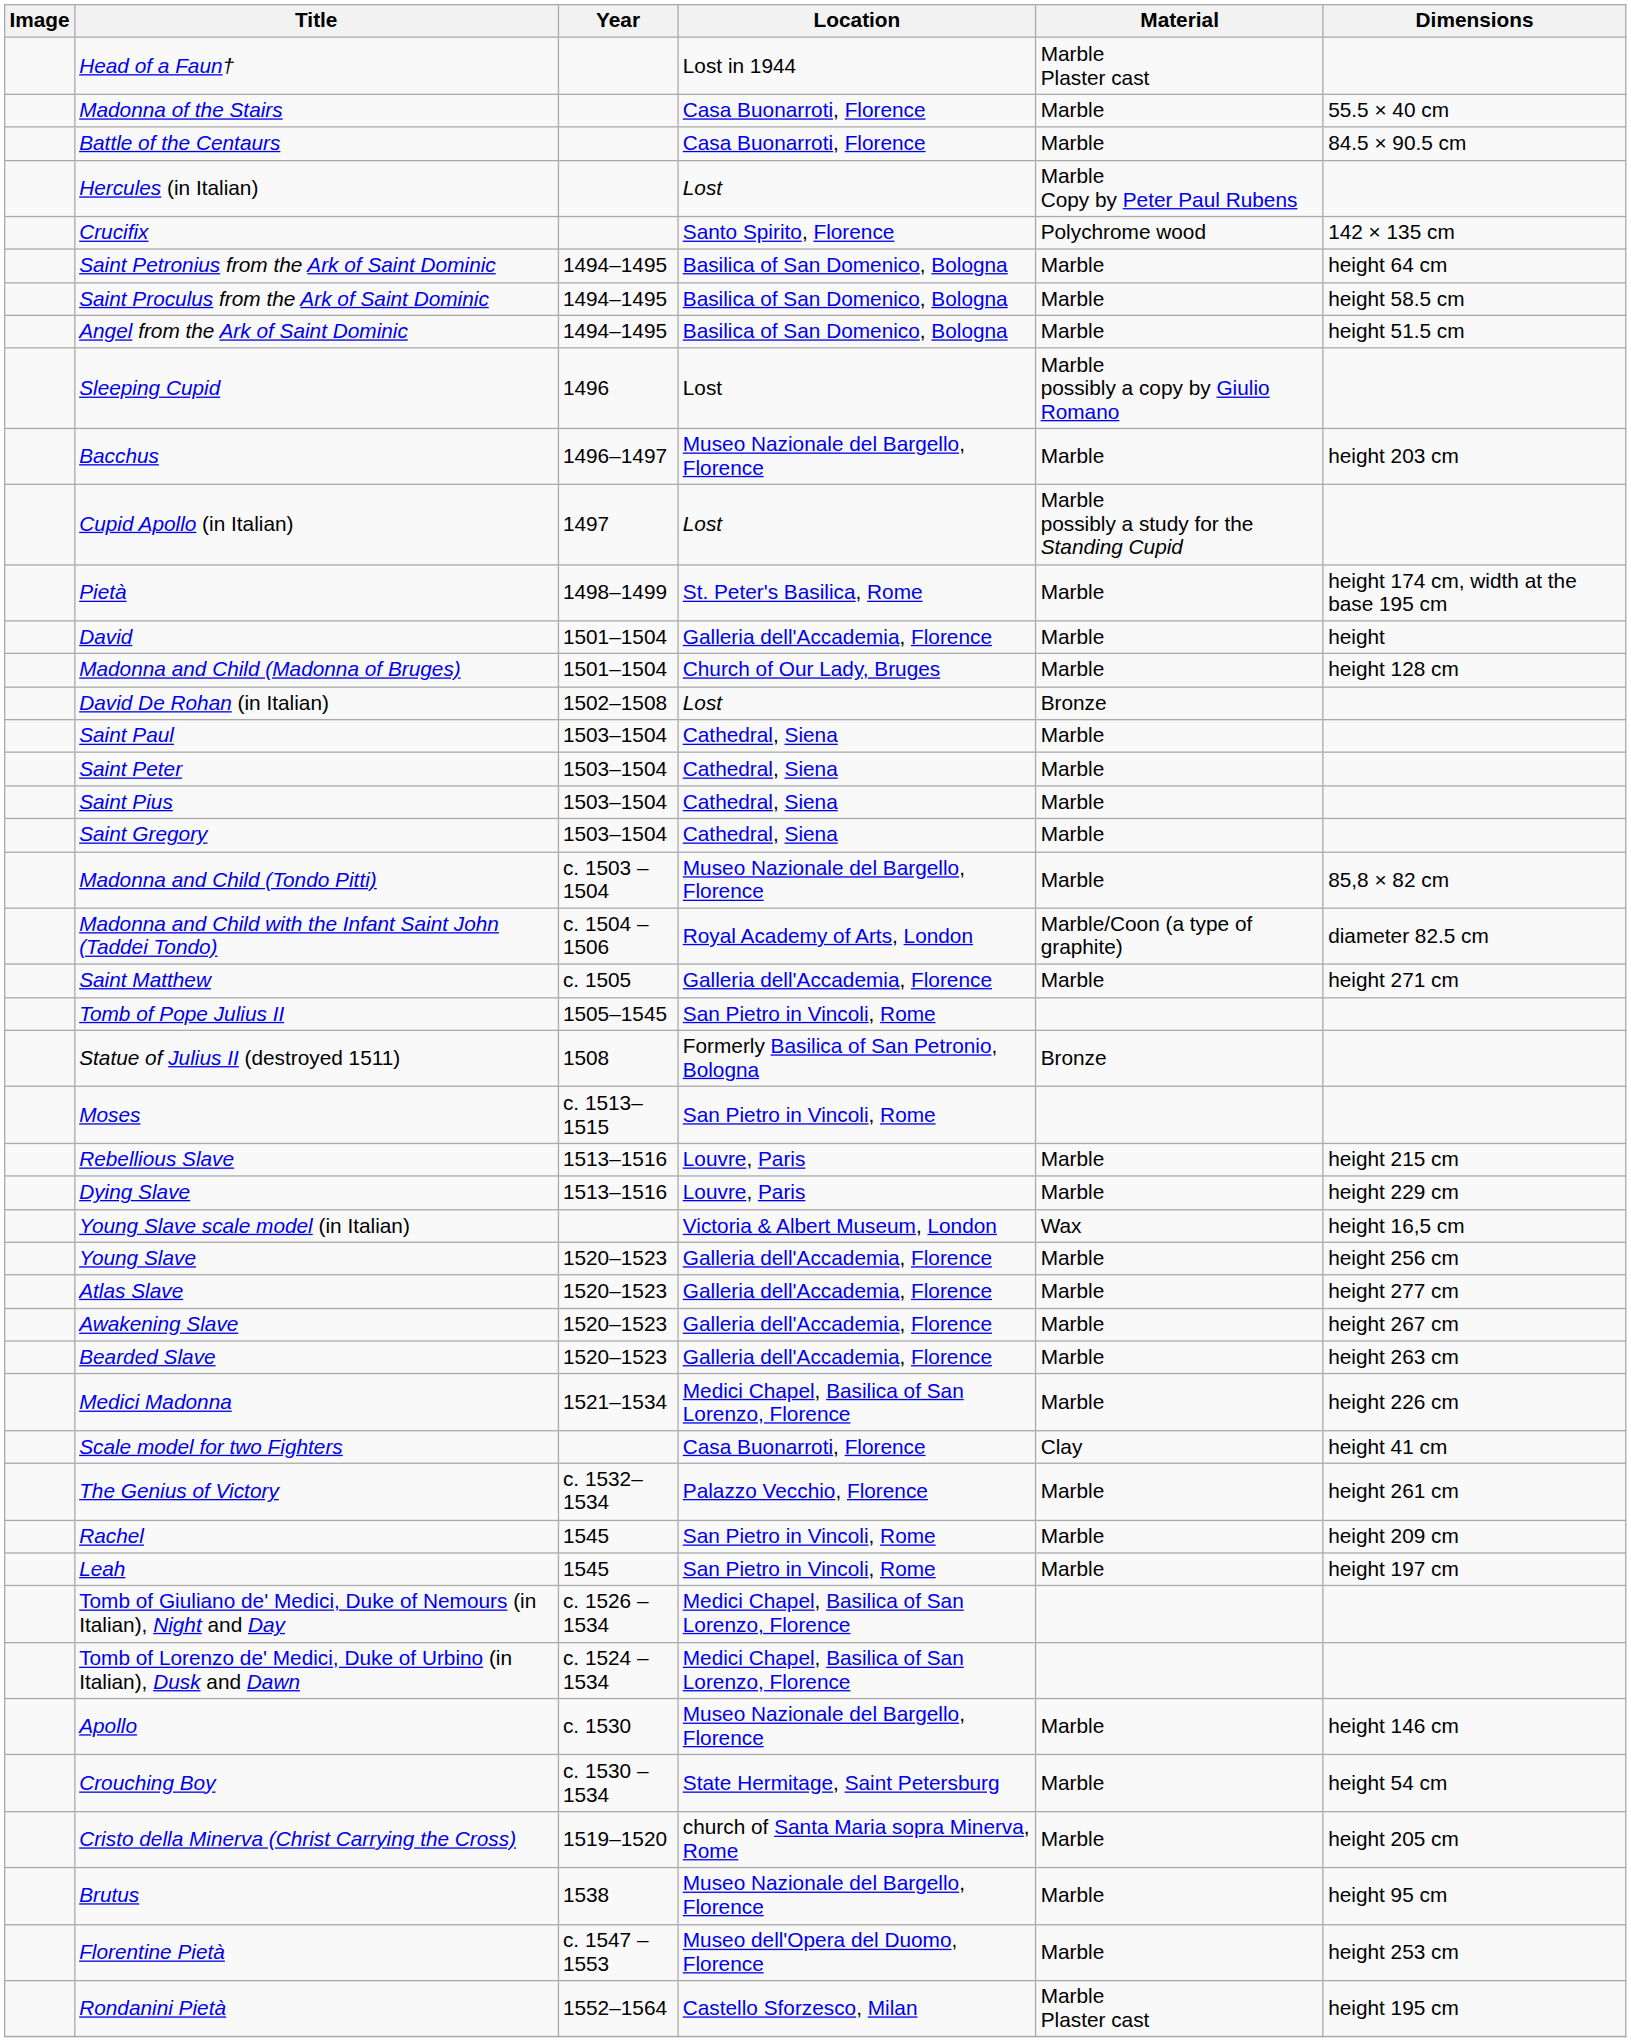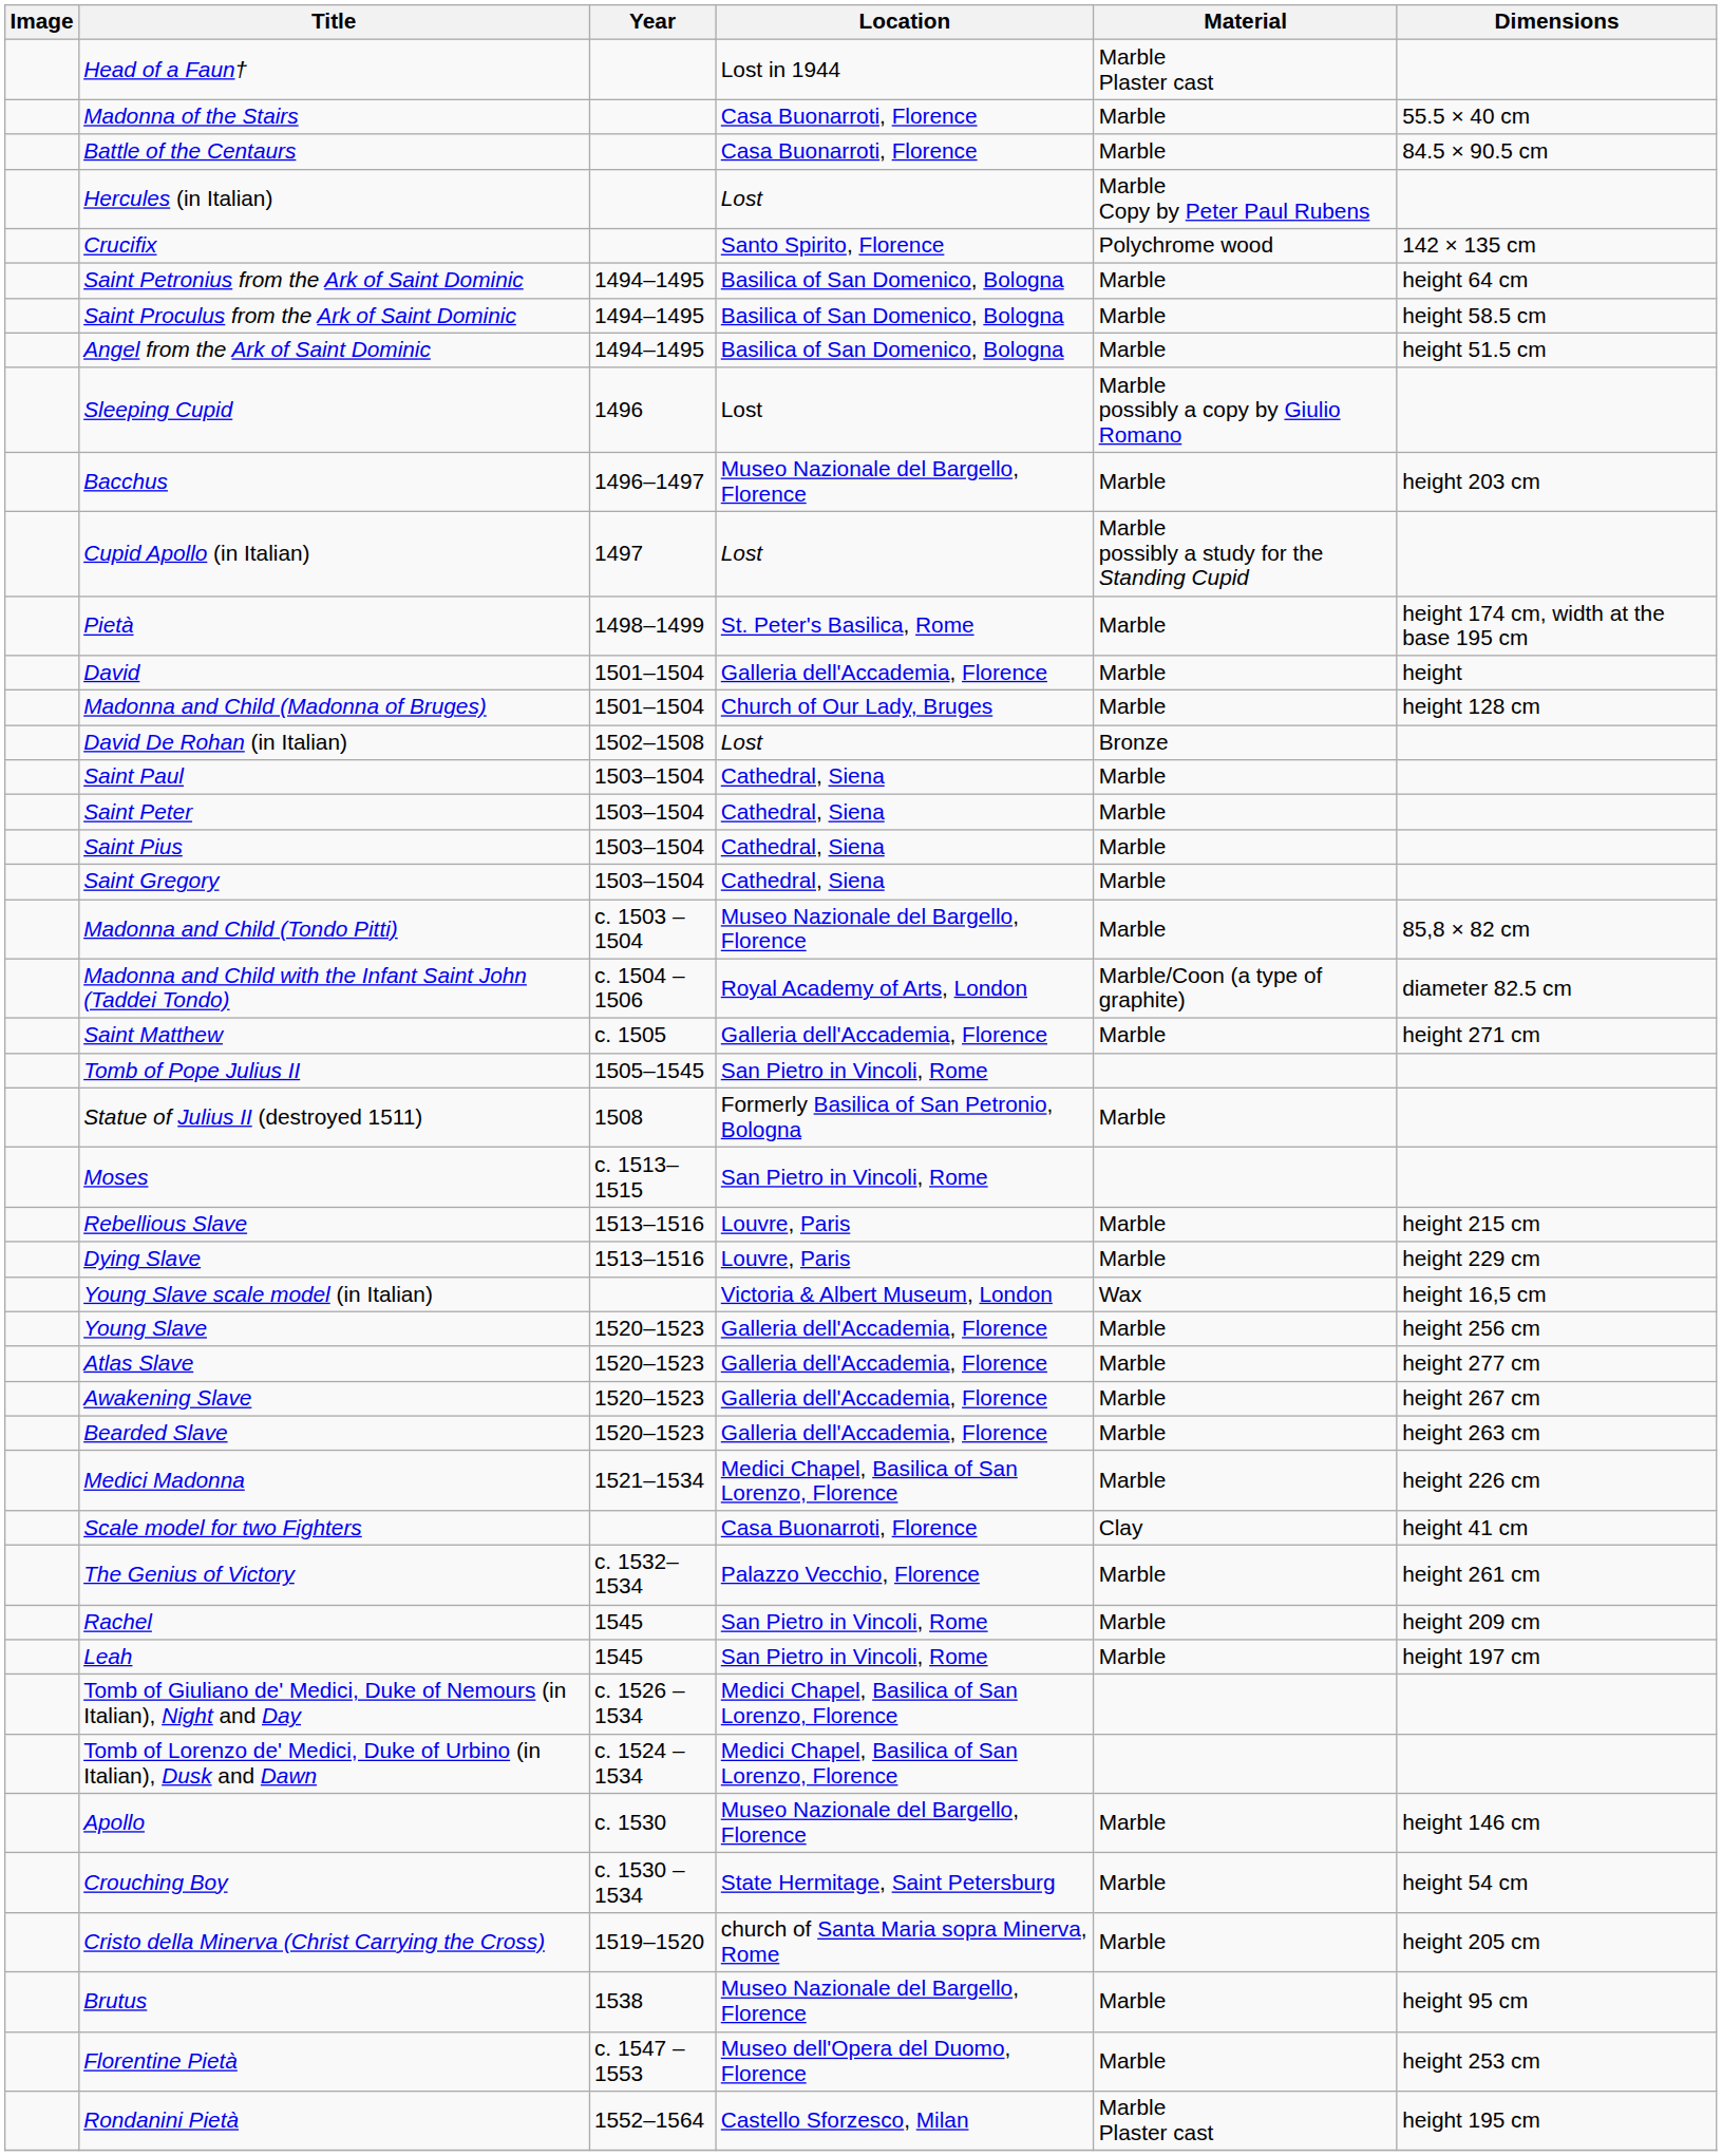Statue of Julius II (destroyed 1511) | Material: Bronze -> Marble
